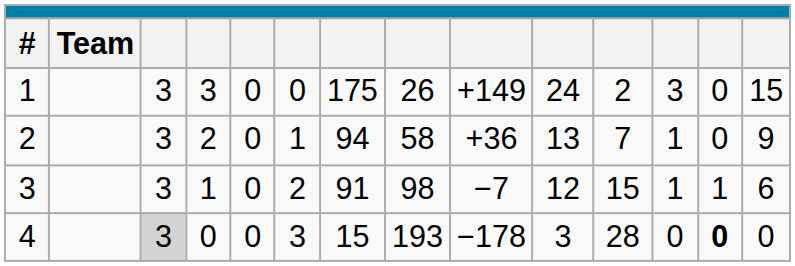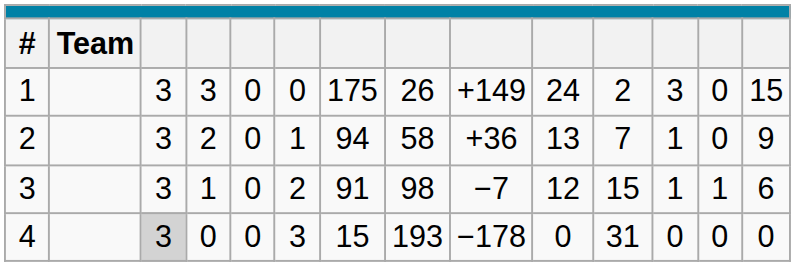4 | column 10: 3 -> 0
4 | column 11: 28 -> 31
4 | column 13: bold -> normal
